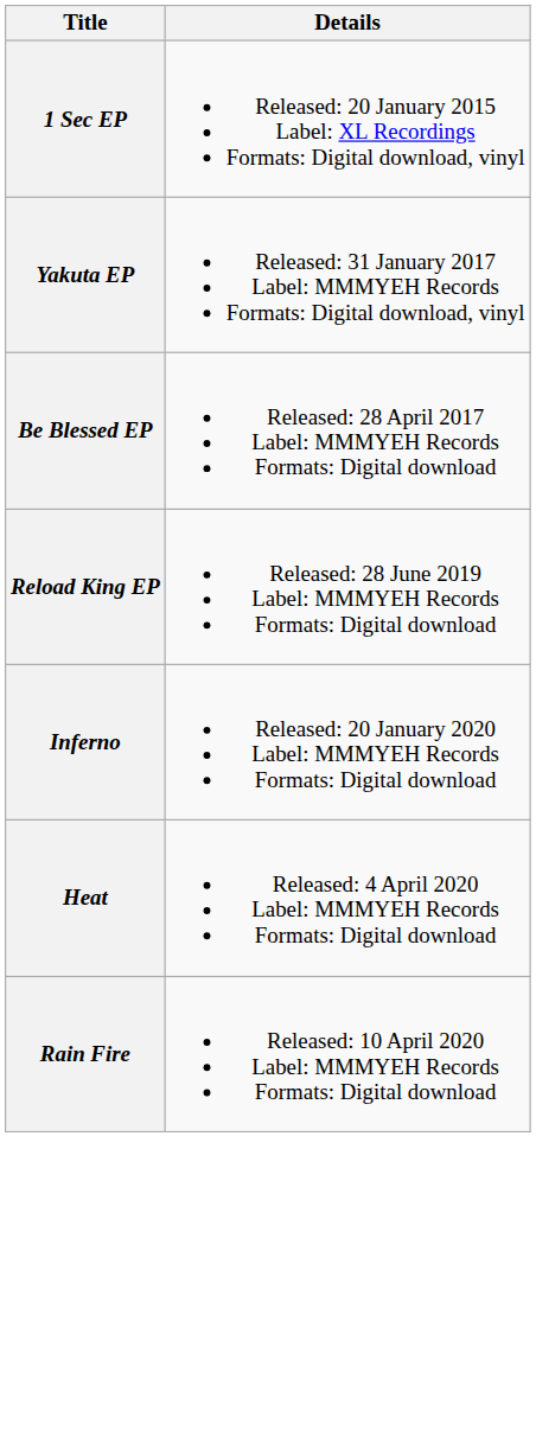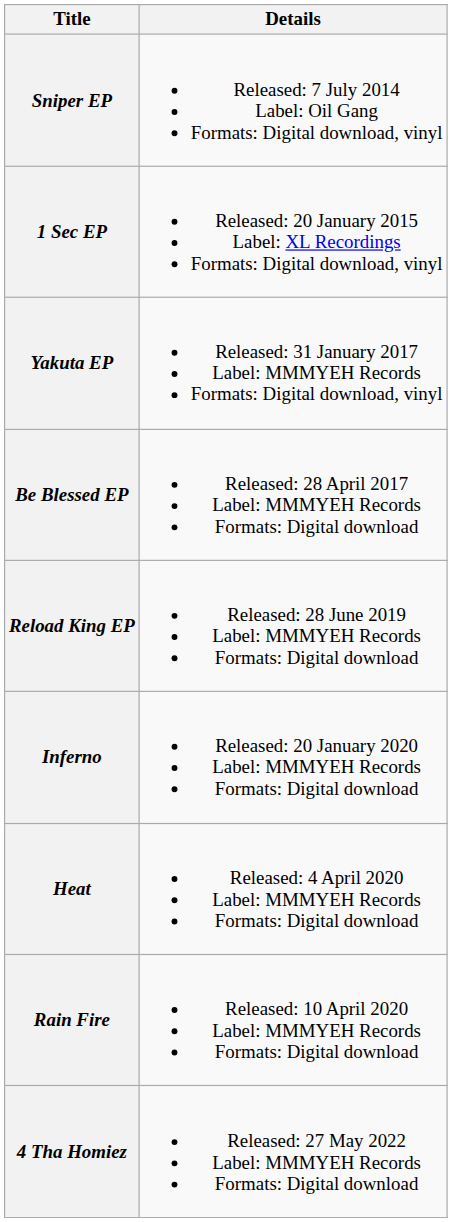+ row: Sniper EP | Released: 7 July 2014 Label: Oil Gang Formats: Digital download, vinyl
+ row: 4 Tha Homiez | Released: 27 May 2022 Label: MMMYEH Records Formats: Digital download
